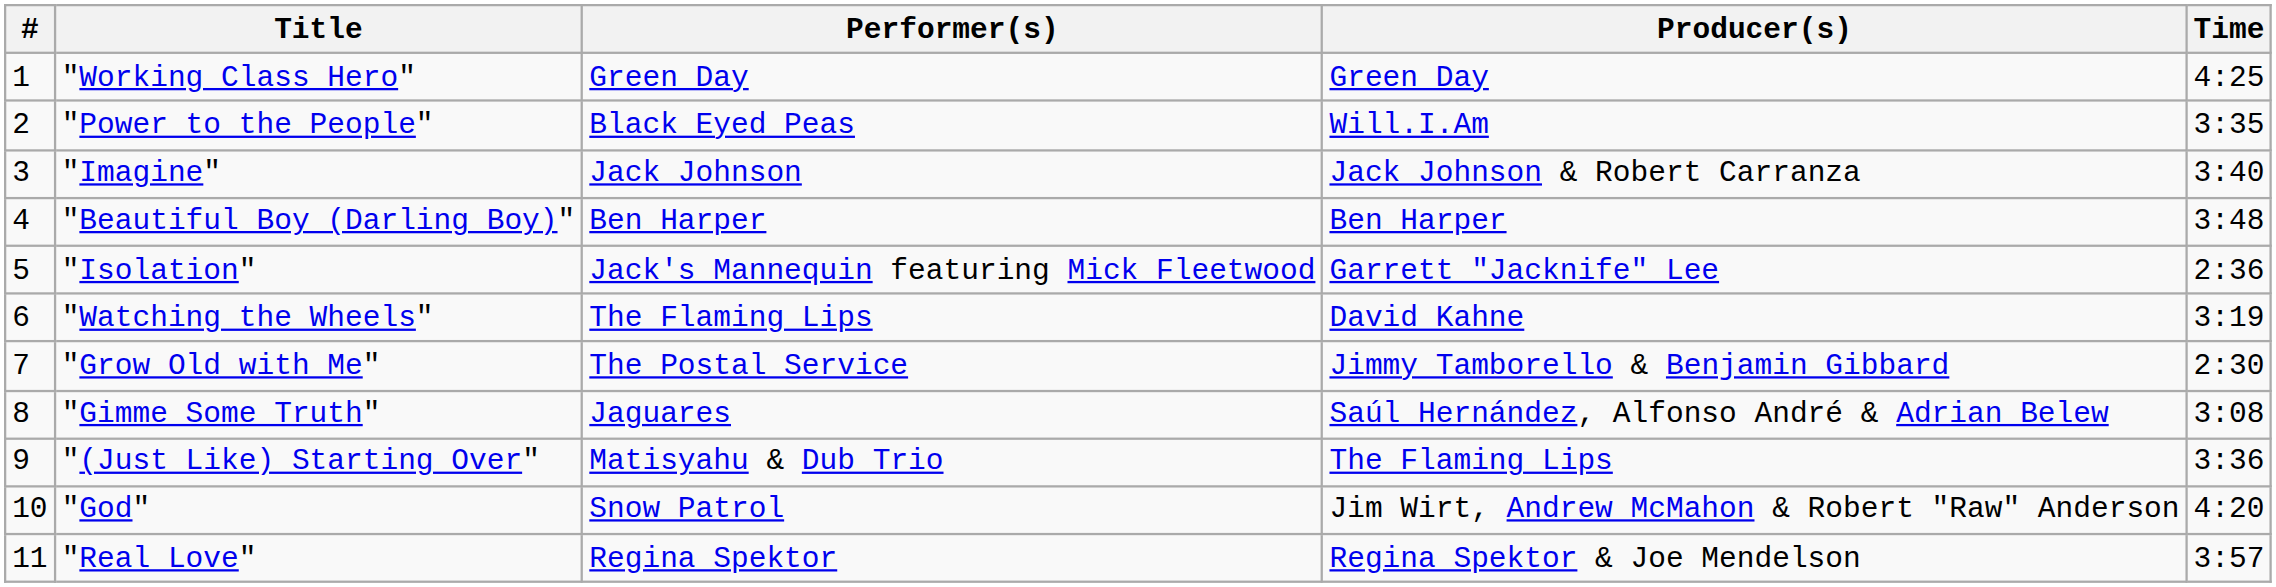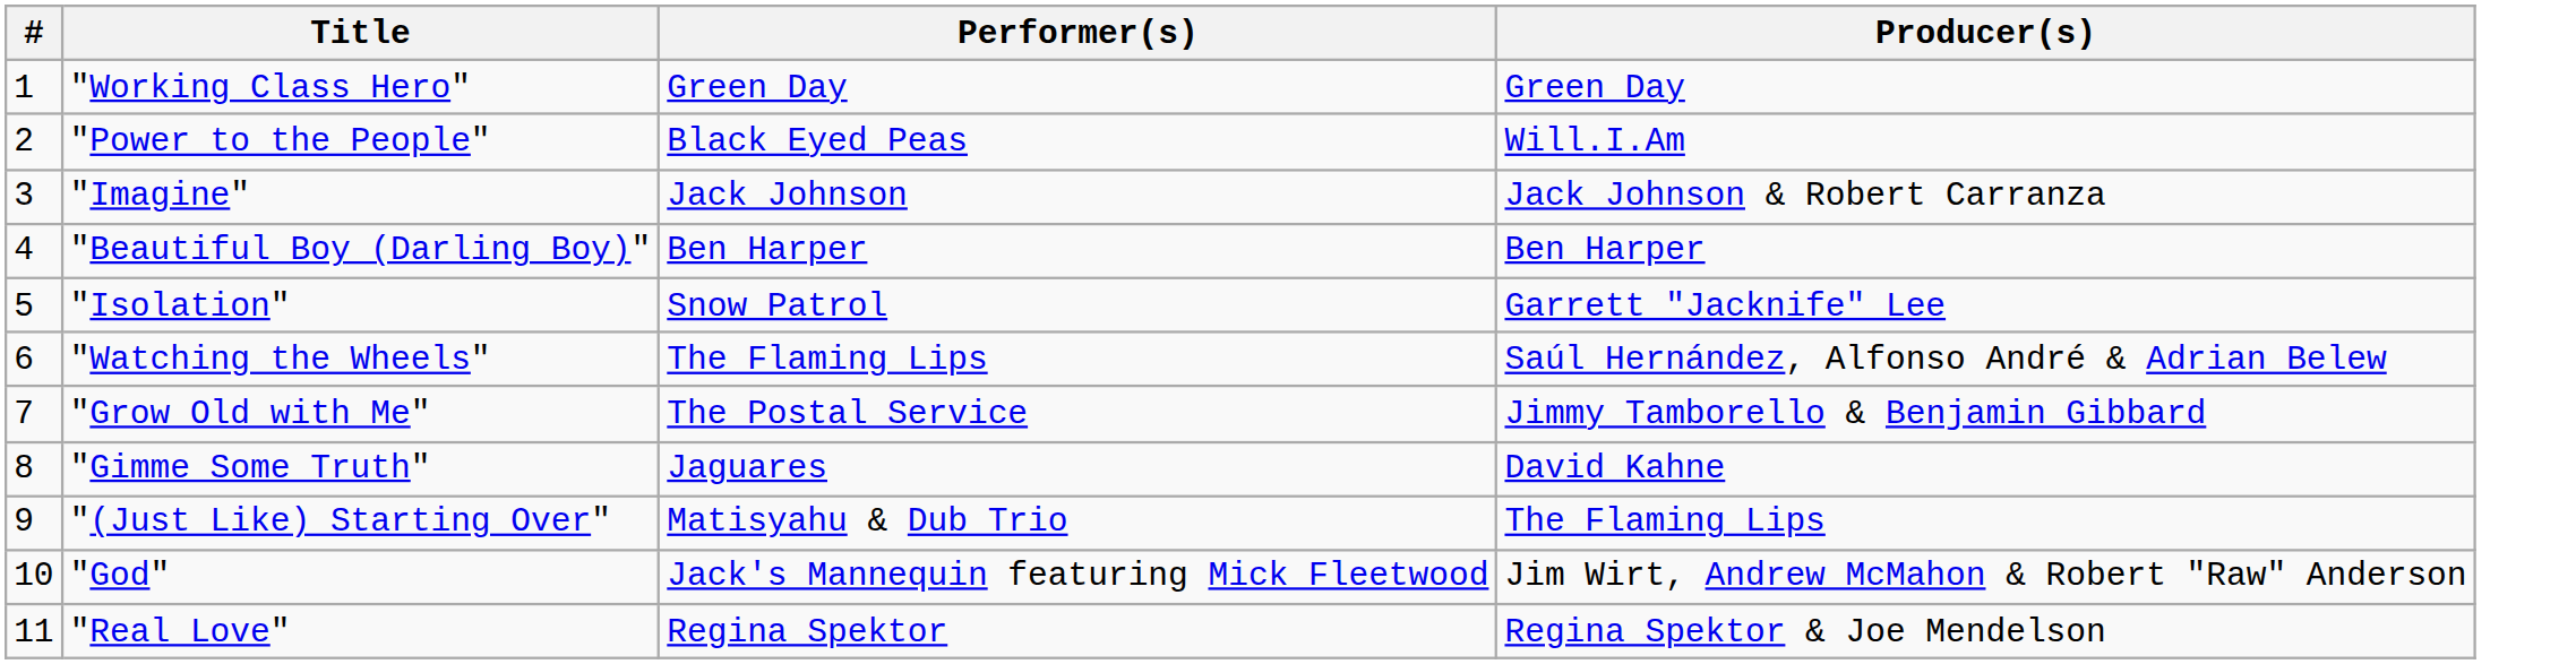- column: Time | 4:25 | 3:35 | 3:40 | 3:48 | 2:36 | 3:19 | 2:30 | 3:08 | 3:36 | 4:20 | 3:57
"Isolation" | Performer(s): Jack's Mannequin featuring Mick Fleetwood -> Snow Patrol
"Watching the Wheels" | Producer(s): David Kahne -> Saúl Hernández, Alfonso André & Adrian Belew
"Gimme Some Truth" | Producer(s): Saúl Hernández, Alfonso André & Adrian Belew -> David Kahne
"God" | Performer(s): Snow Patrol -> Jack's Mannequin featuring Mick Fleetwood
